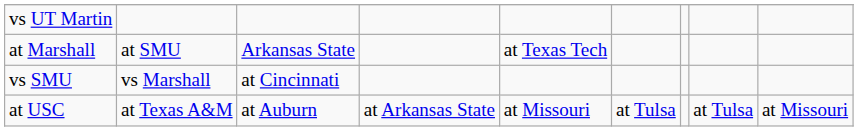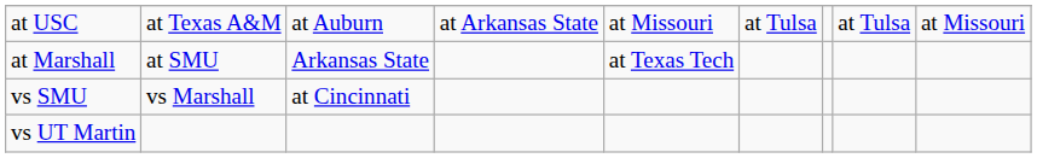rows swapped: at USC <-> vs UT Martin
